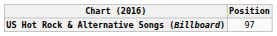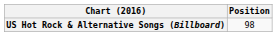US Hot Rock & Alternative Songs (Billboard) | Position: 97 -> 98
